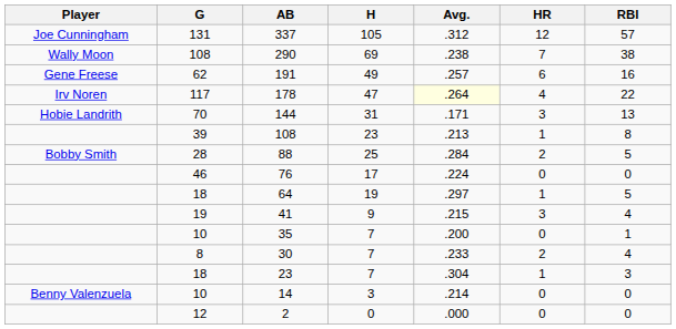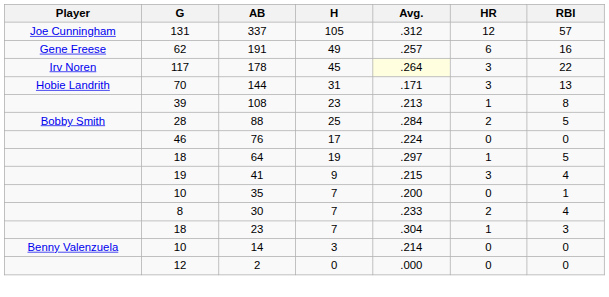- row: Wally Moon | 108 | 290 | 69 | .238 | 7 | 38
178 | H: 47 -> 45
178 | HR: 4 -> 3
